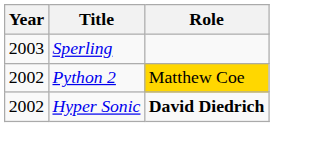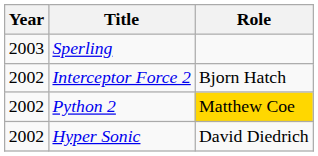+ row: 2002 | Interceptor Force 2 | Bjorn Hatch
Hyper Sonic | Role: bold -> normal
